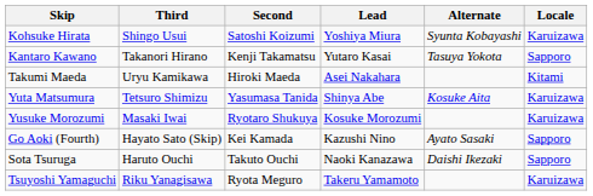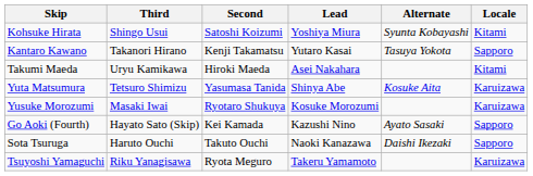Kohsuke Hirata | Locale: Karuizawa -> Kitami
